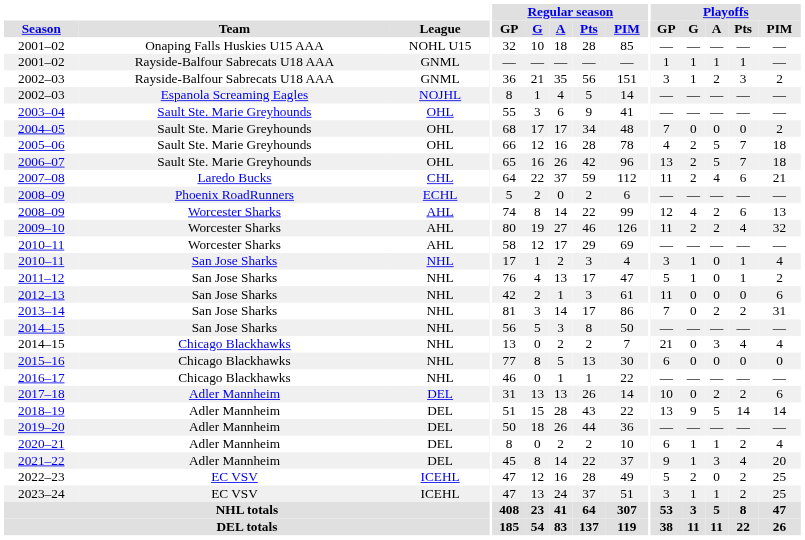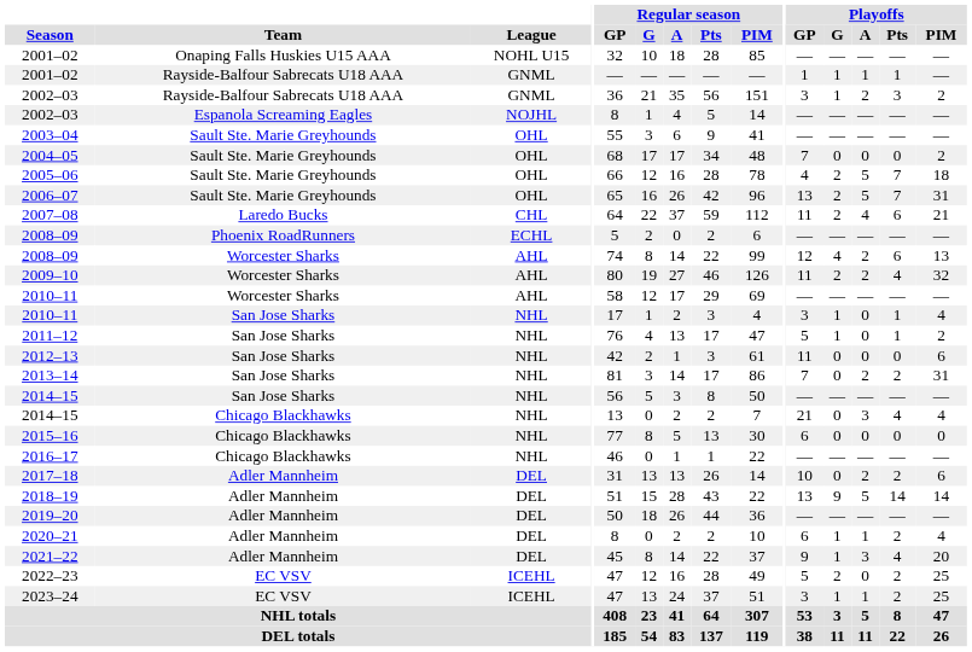2006–07 | Playoffs / PIM: 18 -> 31
